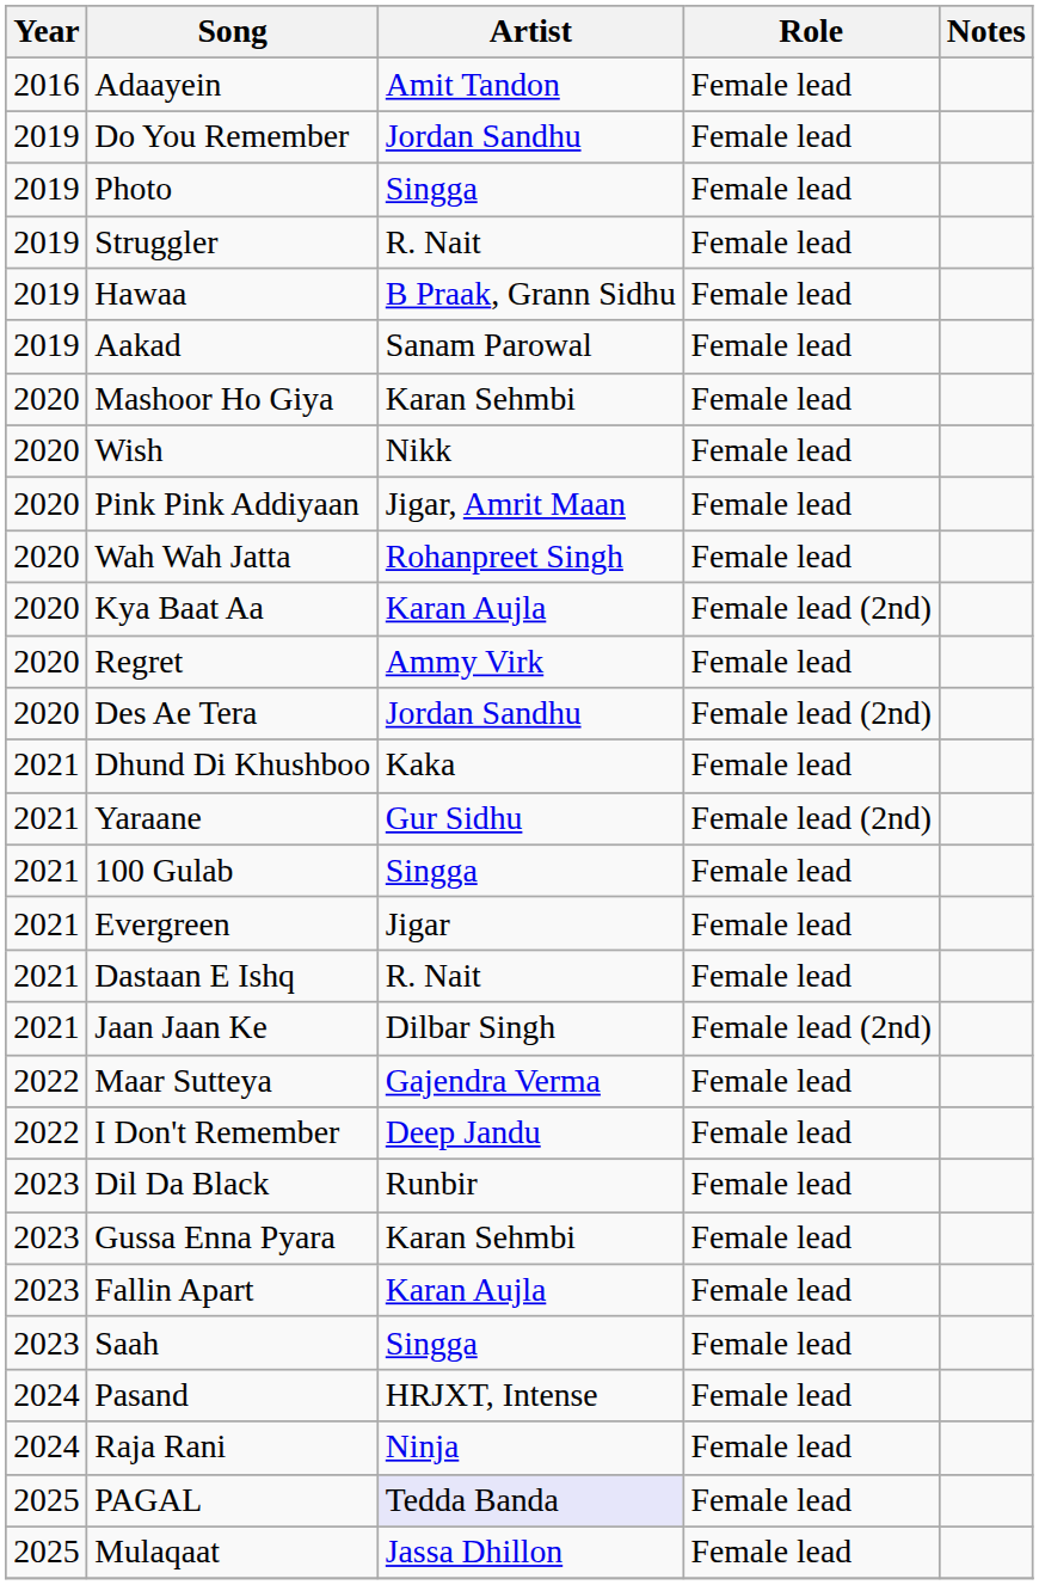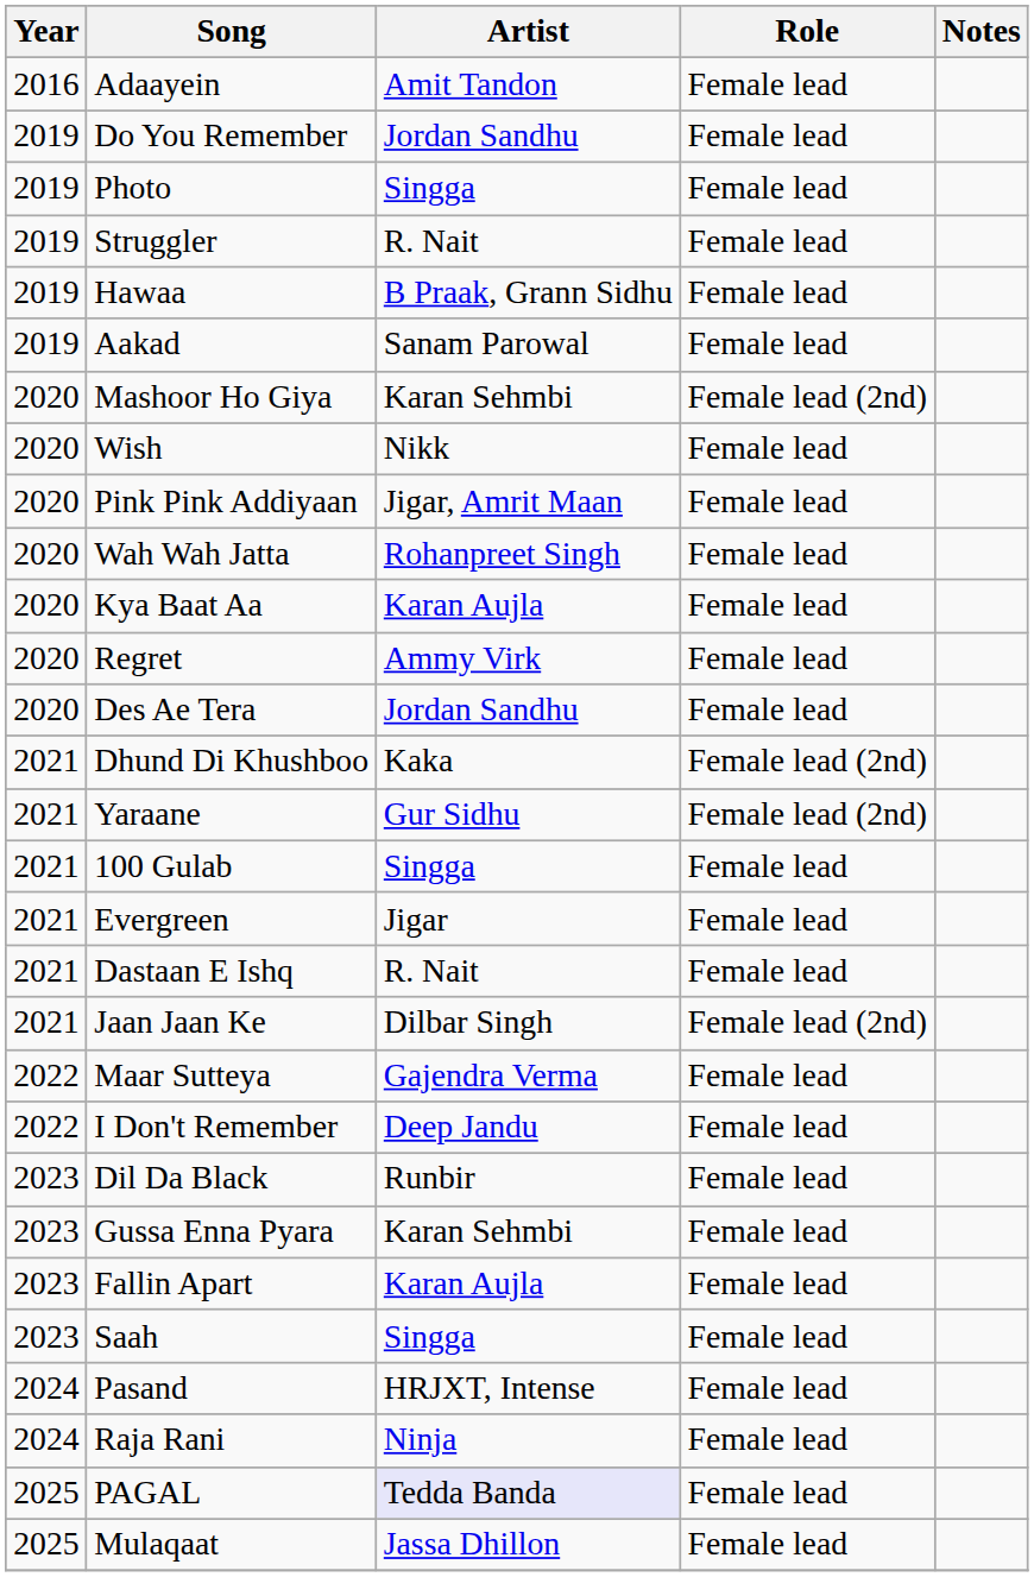Mashoor Ho Giya | Role: Female lead -> Female lead (2nd)
Kya Baat Aa | Role: Female lead (2nd) -> Female lead
Des Ae Tera | Role: Female lead (2nd) -> Female lead
Dhund Di Khushboo | Role: Female lead -> Female lead (2nd)
